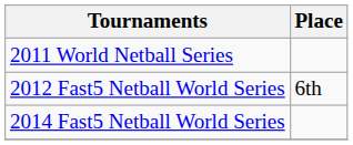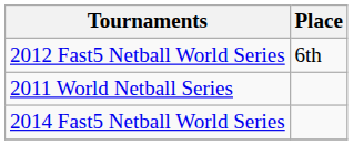rows swapped: 2011 World Netball Series <-> 2012 Fast5 Netball World Series
